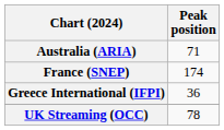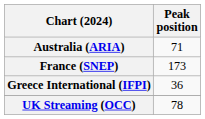France (SNEP) | Peak position: 174 -> 173
